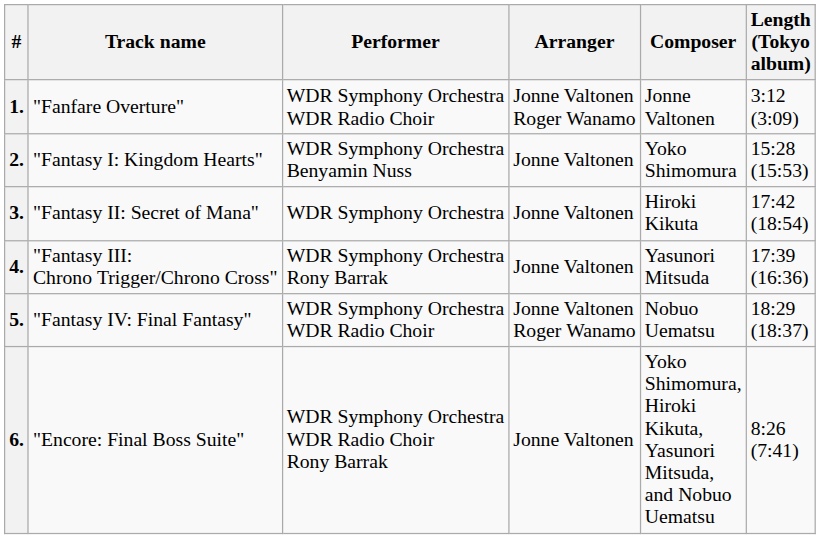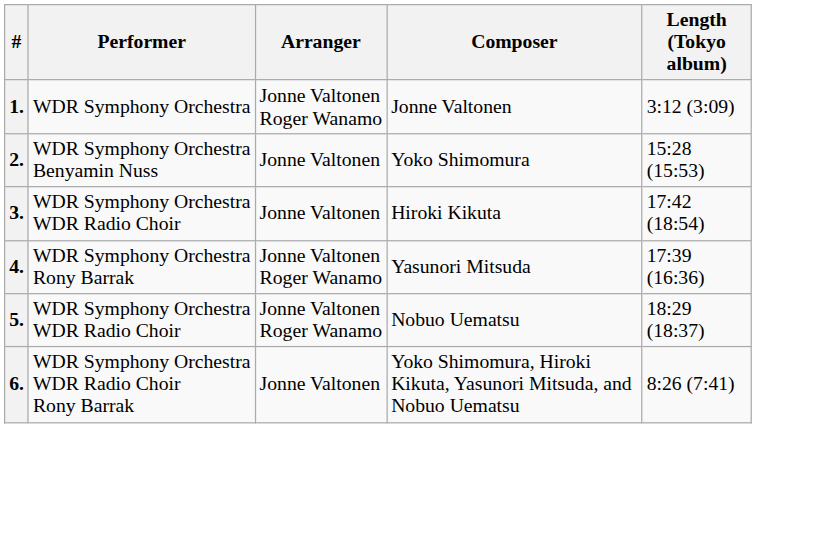- column: Track name | "Fanfare Overture" | "Fantasy I: Kingdom Hearts" | "Fantasy II: Secret of Mana" | "Fantasy III: Chrono Trigger/Chrono Cross" | "Fantasy IV: Final Fantasy" | "Encore: Final Boss Suite"
1. | Performer: WDR Symphony Orchestra WDR Radio Choir -> WDR Symphony Orchestra
3. | Performer: WDR Symphony Orchestra -> WDR Symphony Orchestra WDR Radio Choir
4. | Arranger: Jonne Valtonen -> Jonne Valtonen Roger Wanamo
